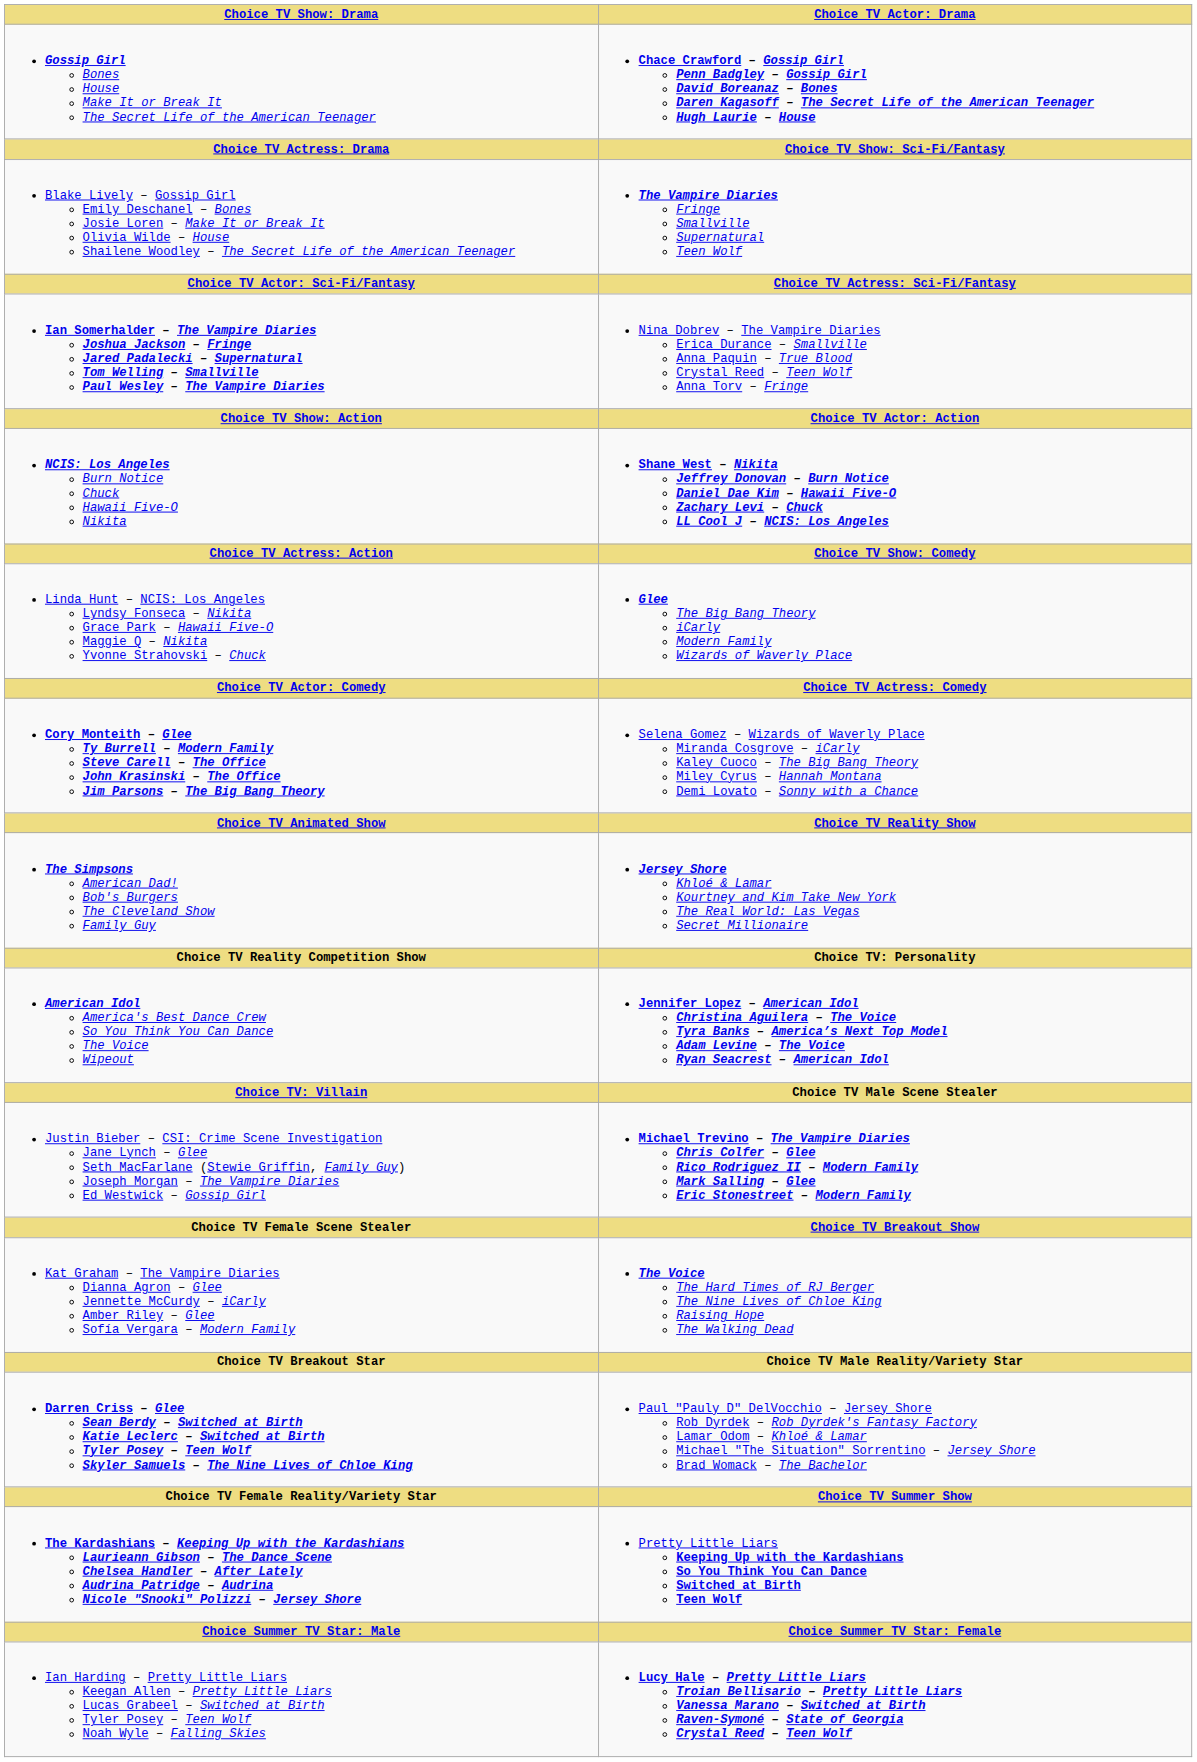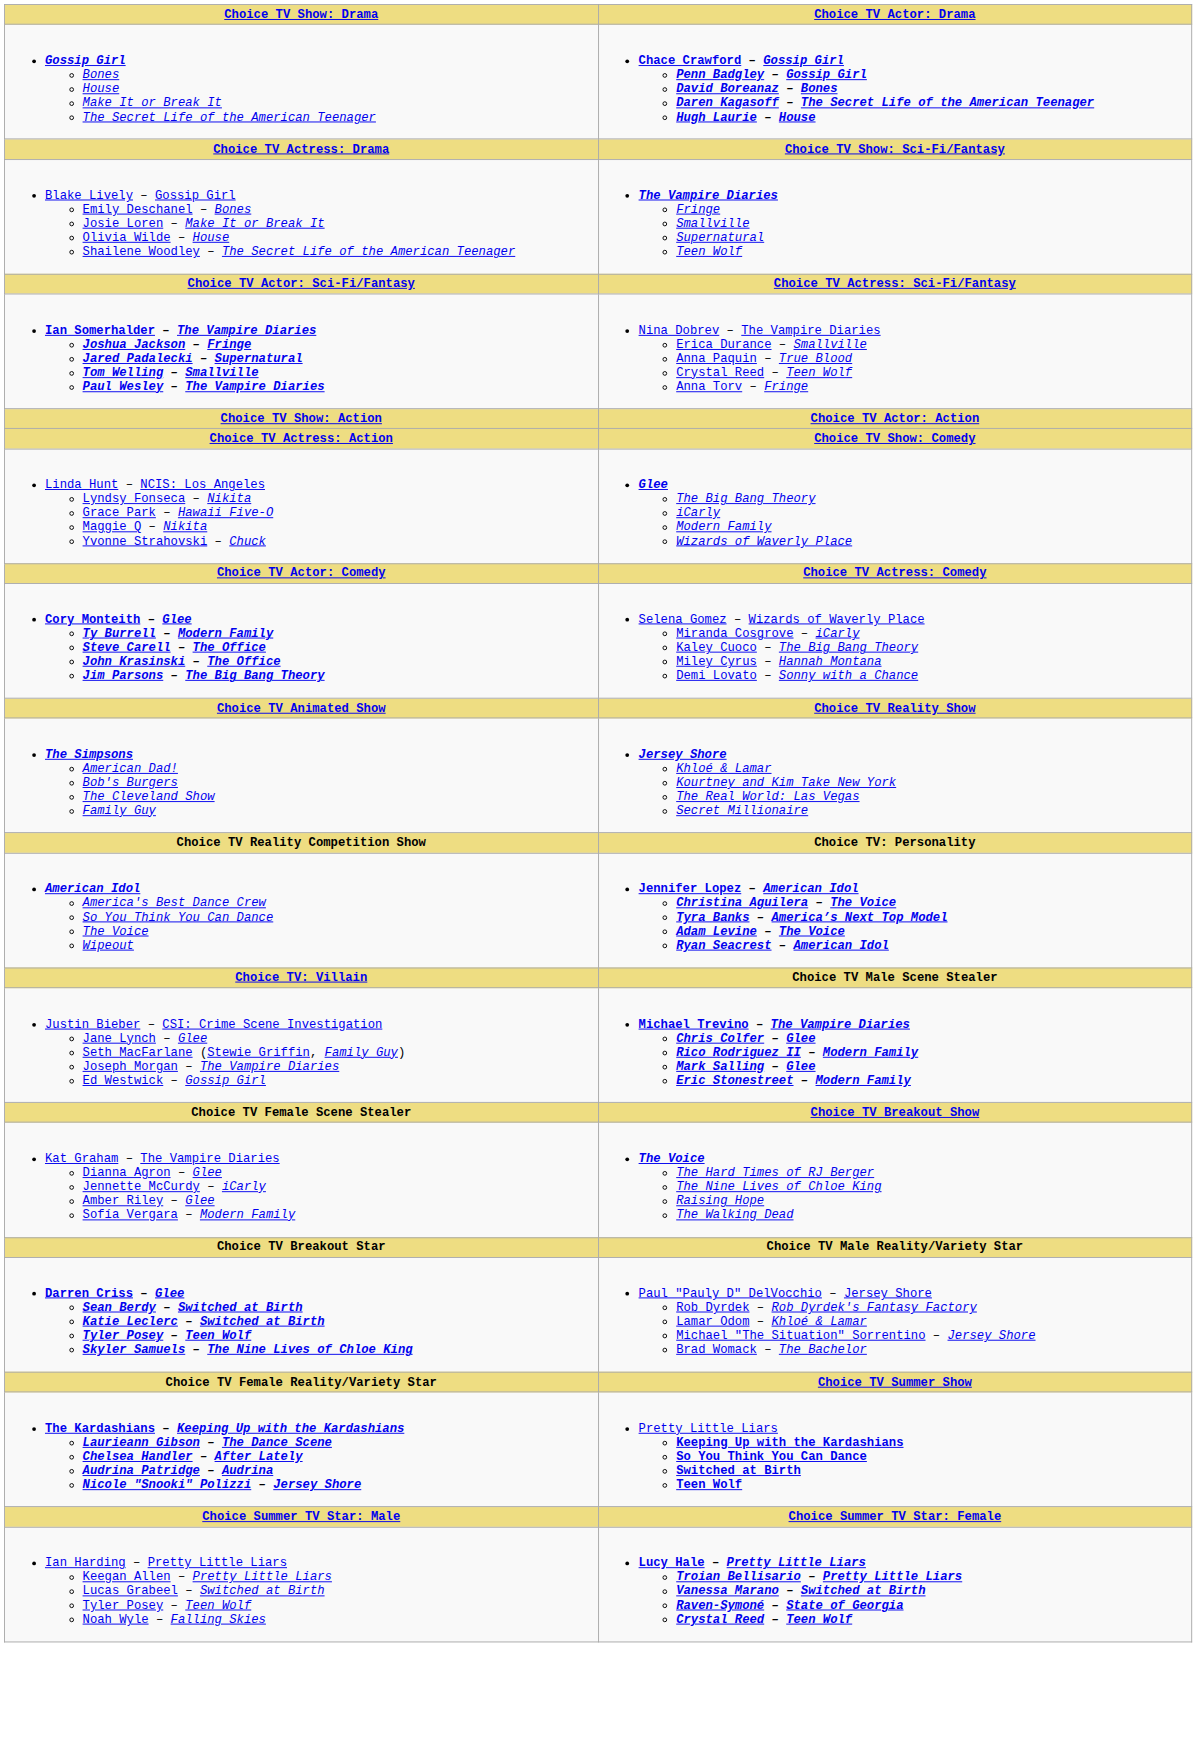- row: NCIS: Los Angeles Burn Notice Chuck Hawaii Five-O Nikita | Shane West – Nikita Jeffrey Donovan – Burn Notice Daniel Dae Kim – Hawaii Five-O Zachary Levi – Chuck LL Cool J – NCIS: Los Angeles
